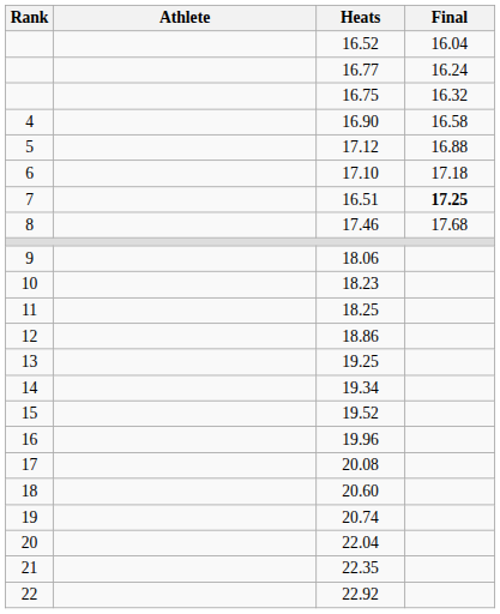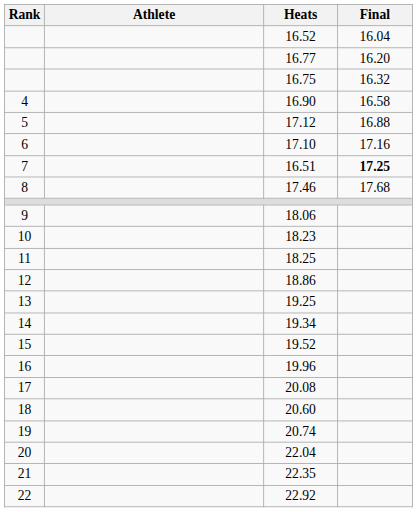16.77 | Final: 16.24 -> 16.20
17.10 | Final: 17.18 -> 17.16
